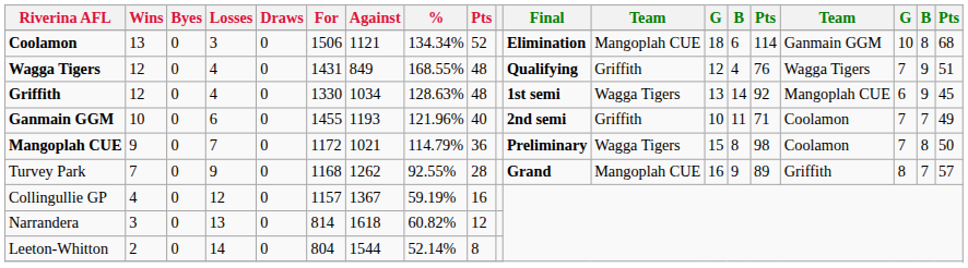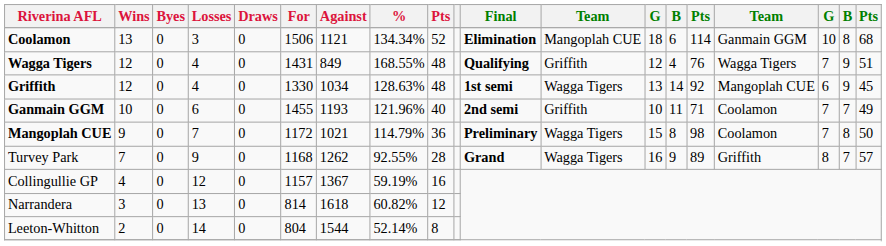Turvey Park | column 12: Mangoplah CUE -> Wagga Tigers
